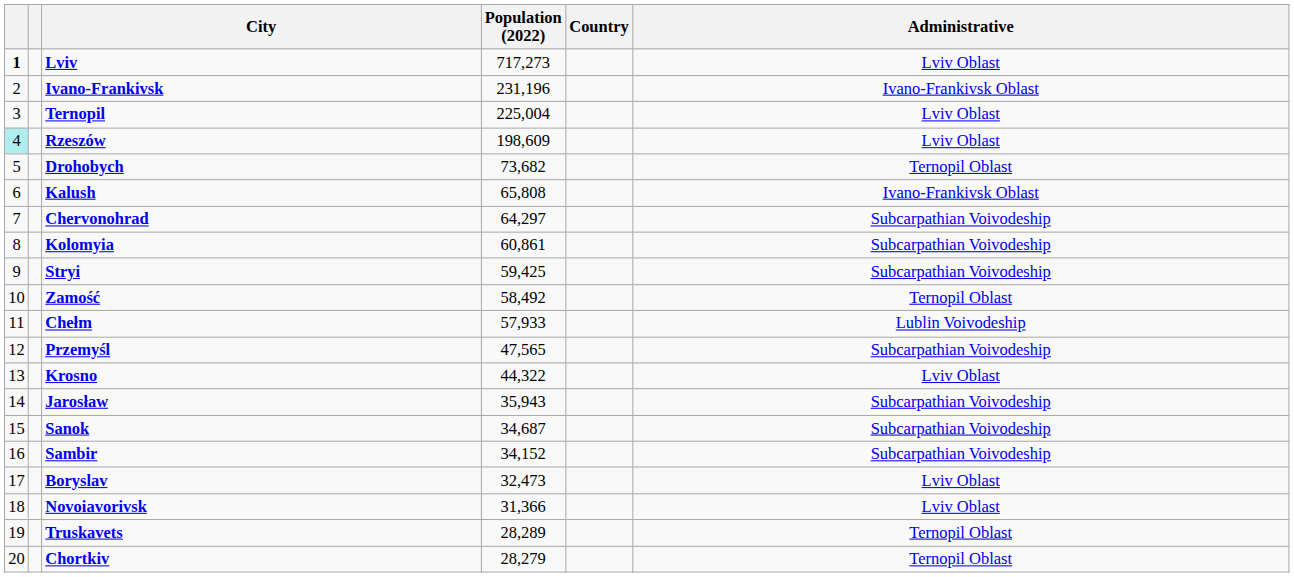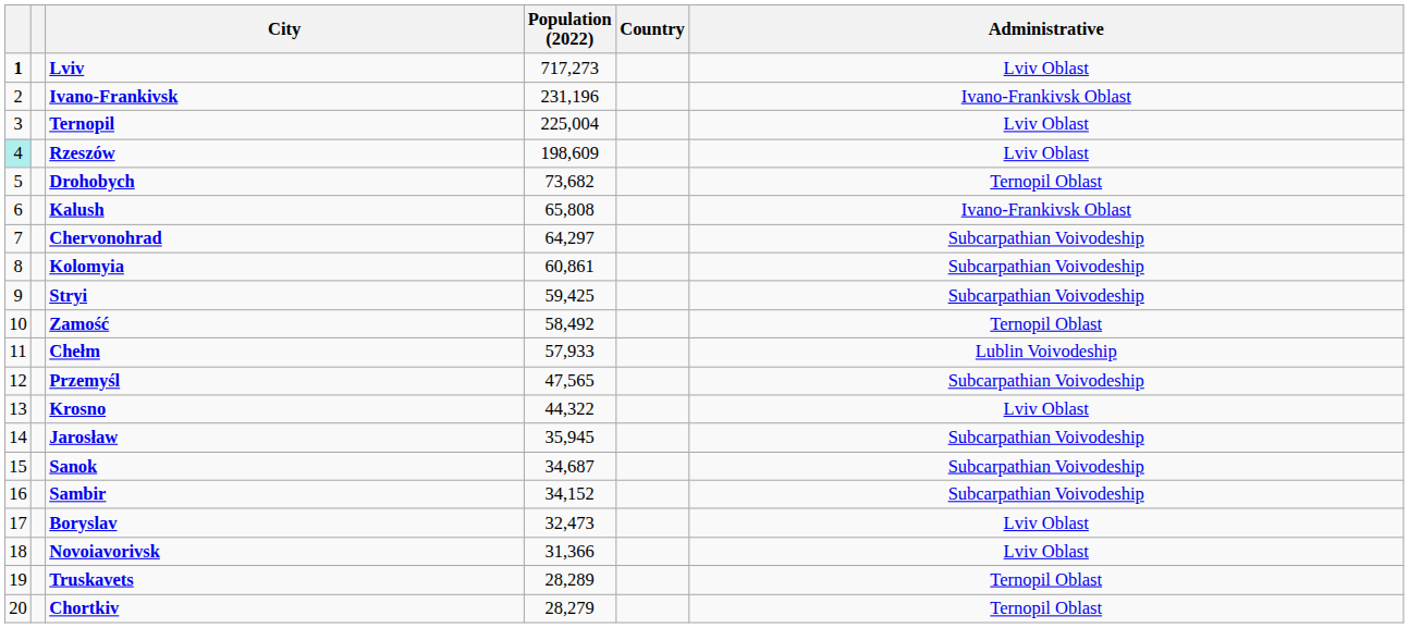Jarosław | Population (2022): 35,943 -> 35,945
